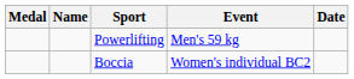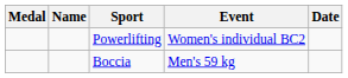Powerlifting | Event: Men's 59 kg -> Women's individual BC2
Boccia | Event: Women's individual BC2 -> Men's 59 kg
